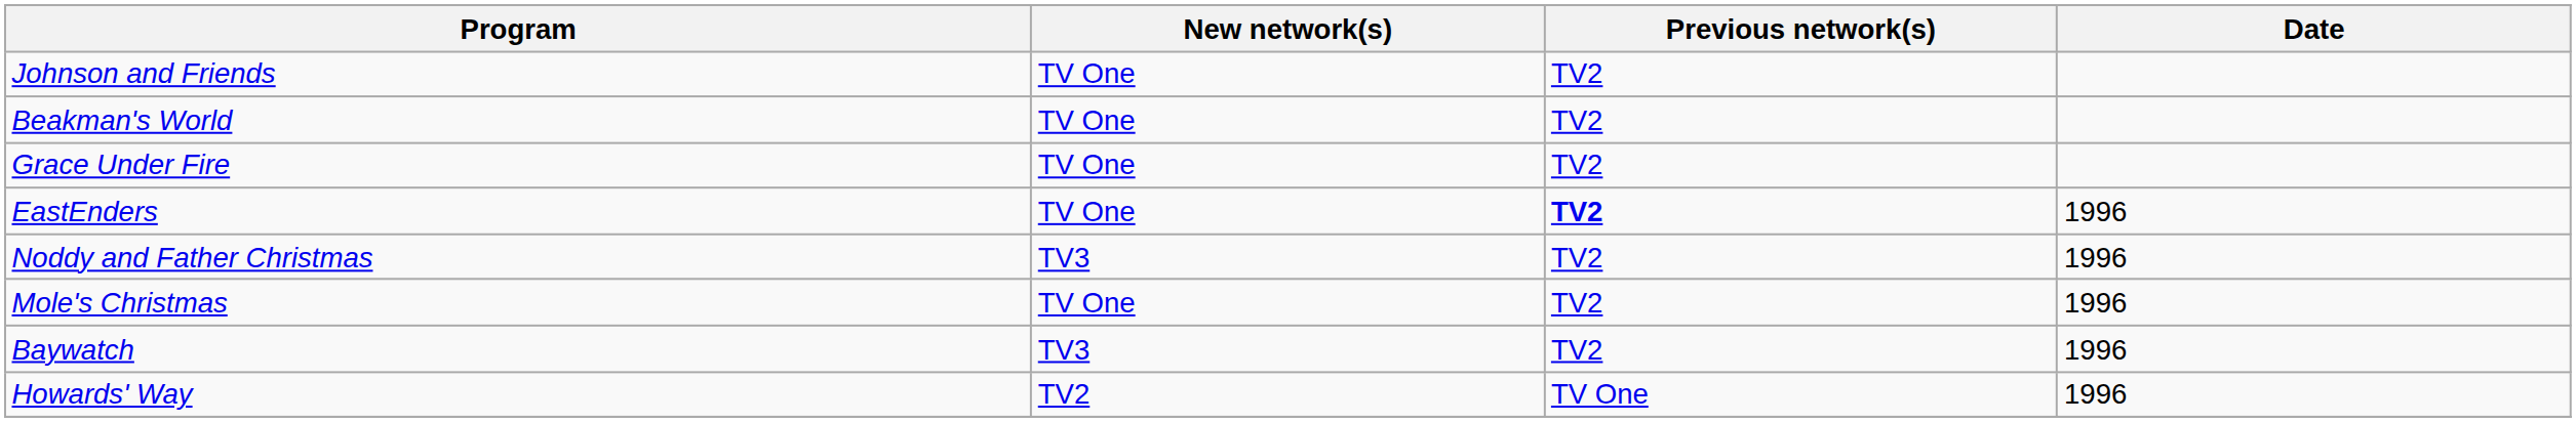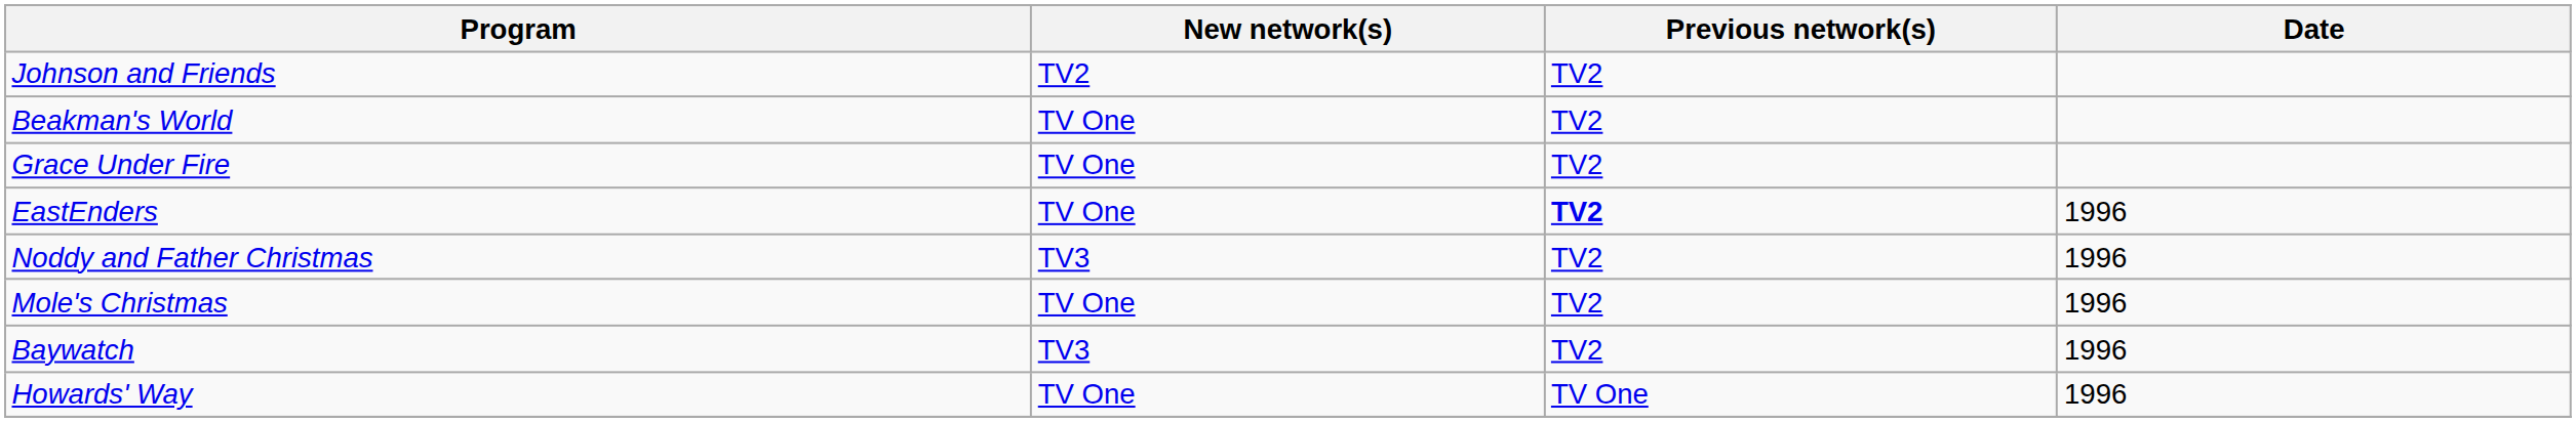Johnson and Friends | New network(s): TV One -> TV2
Howards' Way | New network(s): TV2 -> TV One
